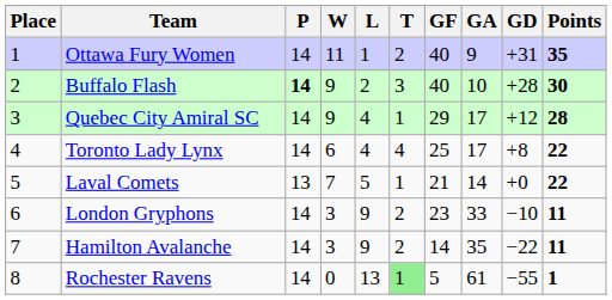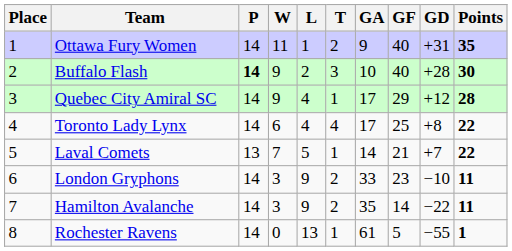columns swapped: GF <-> GA
Laval Comets | GD: +0 -> +7
Rochester Ravens | T: lightgreen background -> no background
